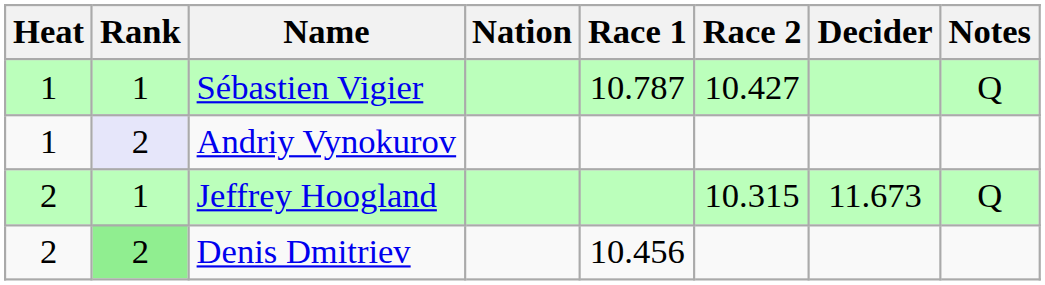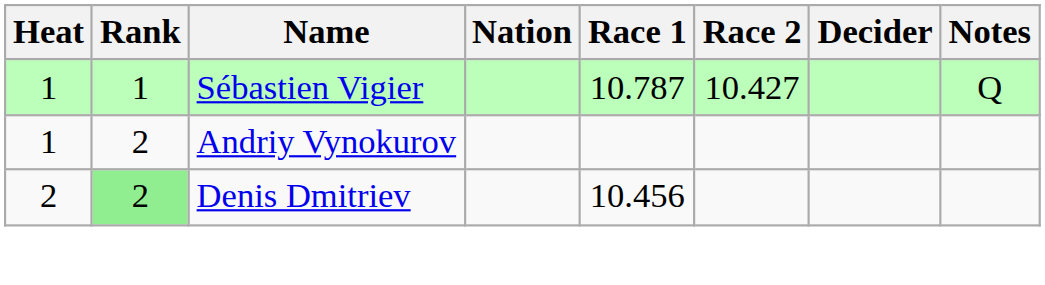Andriy Vynokurov | Rank: lavender background -> no background
- row: 2 | 1 | Jeffrey Hoogland | 10.315 | 11.673 | Q
